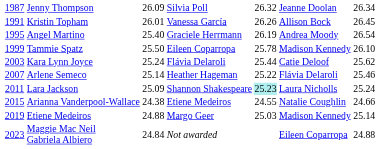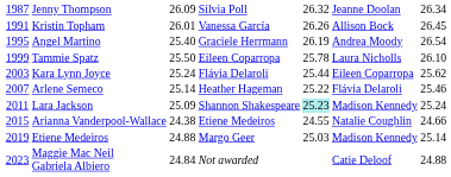Tammie Spatz | column 6: Madison Kennedy -> Laura Nicholls
Kara Lynn Joyce | column 6: Catie Deloof -> Eileen Coparropa
Lara Jackson | column 6: Laura Nicholls -> Madison Kennedy
Maggie Mac Neil Gabriela Albiero | column 6: Eileen Coparropa -> Catie Deloof
